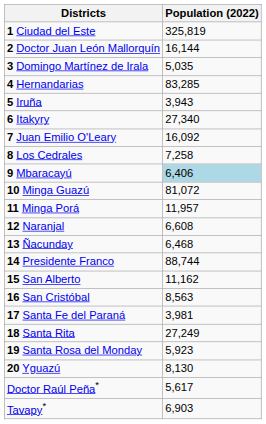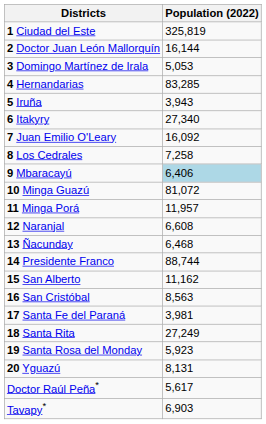3 Domingo Martínez de Irala | Population (2022): 5,035 -> 5,053
20 Yguazú | Population (2022): 8,130 -> 8,131
